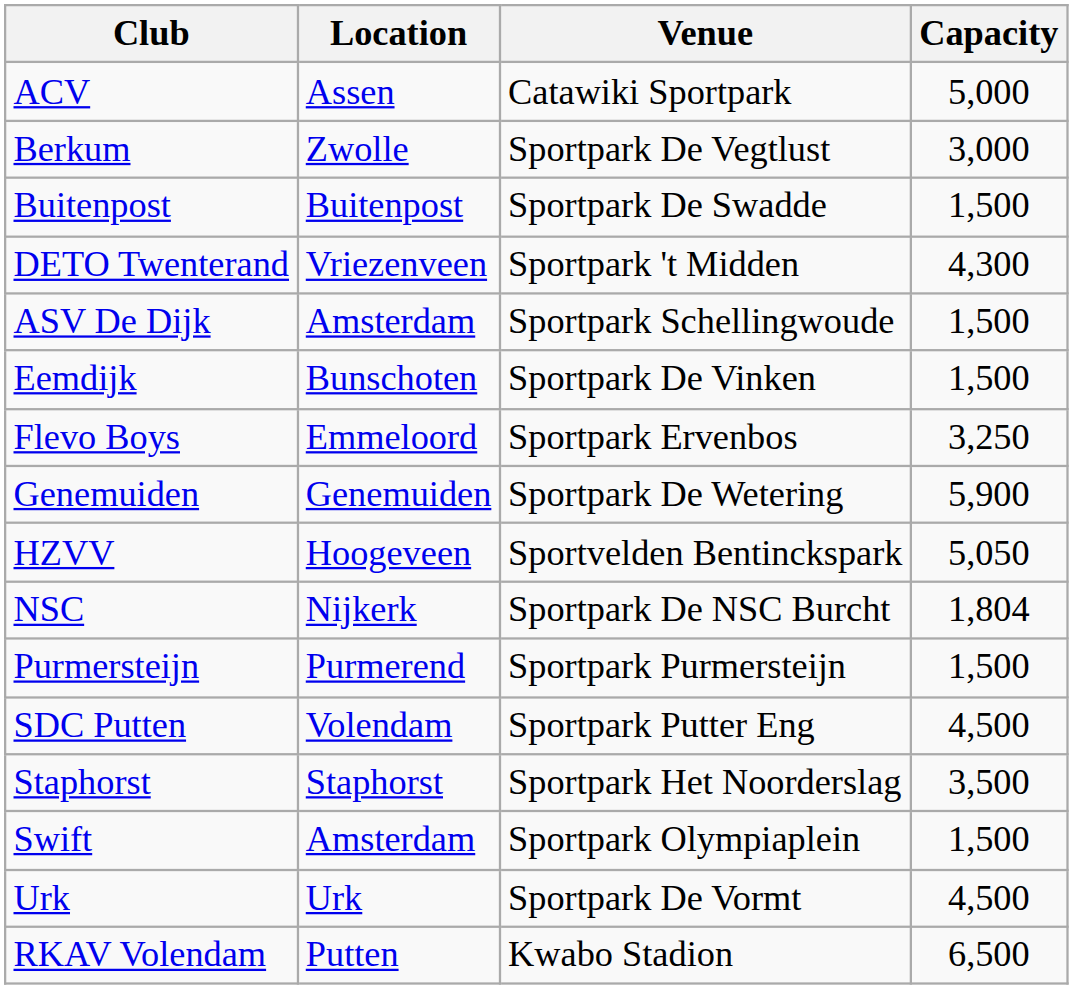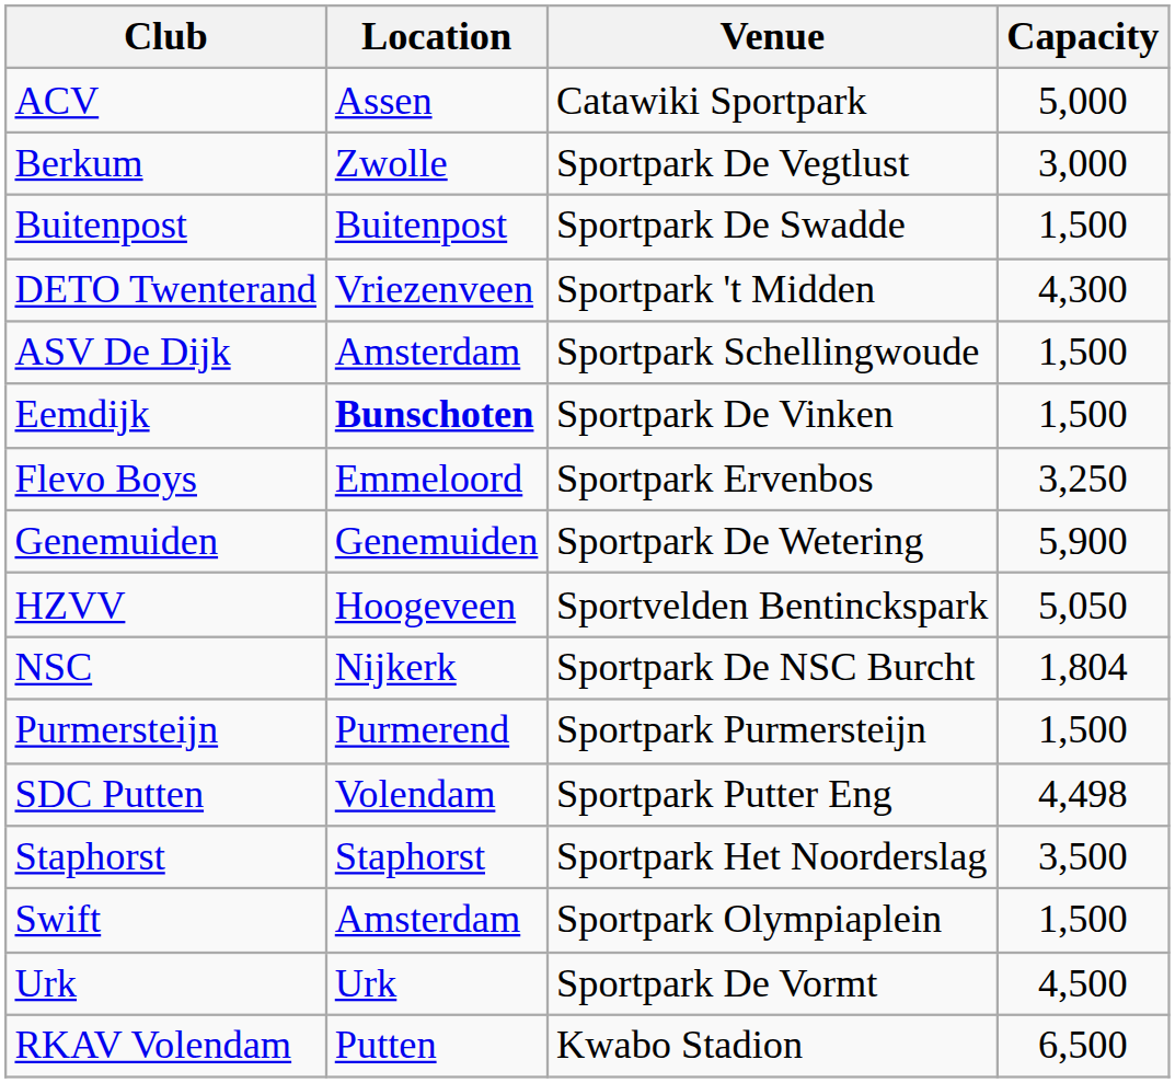Eemdijk | Location: normal -> bold
SDC Putten | Capacity: 4,500 -> 4,498
